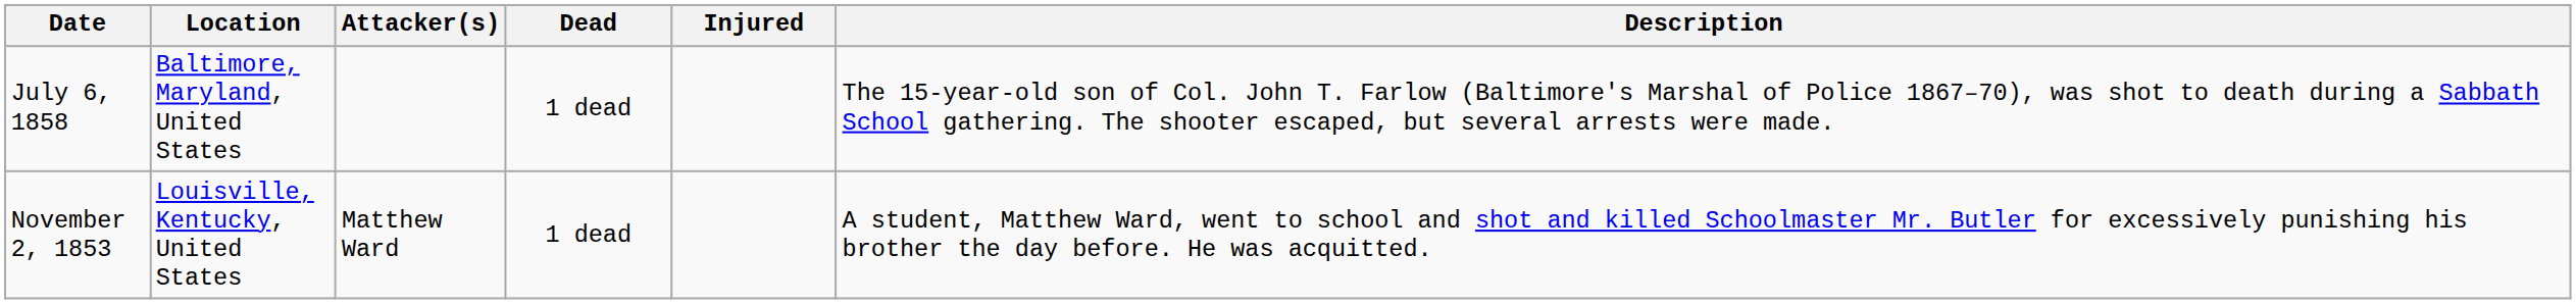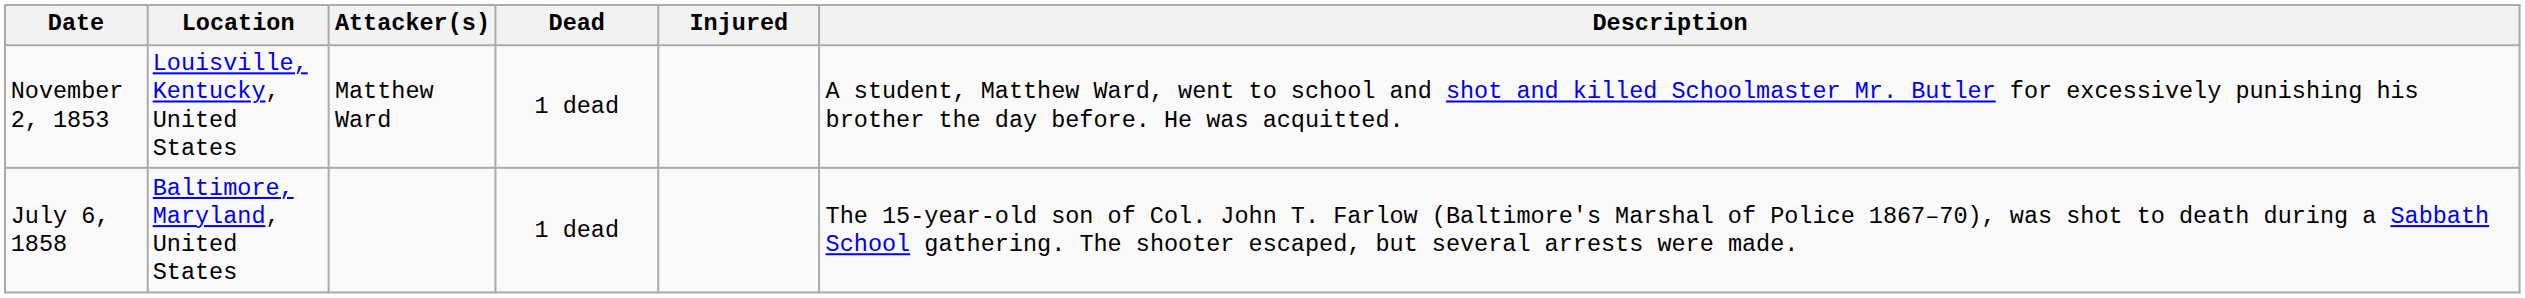rows swapped: November 2, 1853 <-> July 6, 1858
